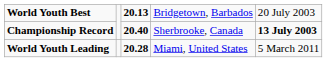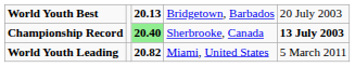Championship Record | column 3: no background -> lightgreen background
World Youth Leading | column 3: 20.28 -> 20.82
